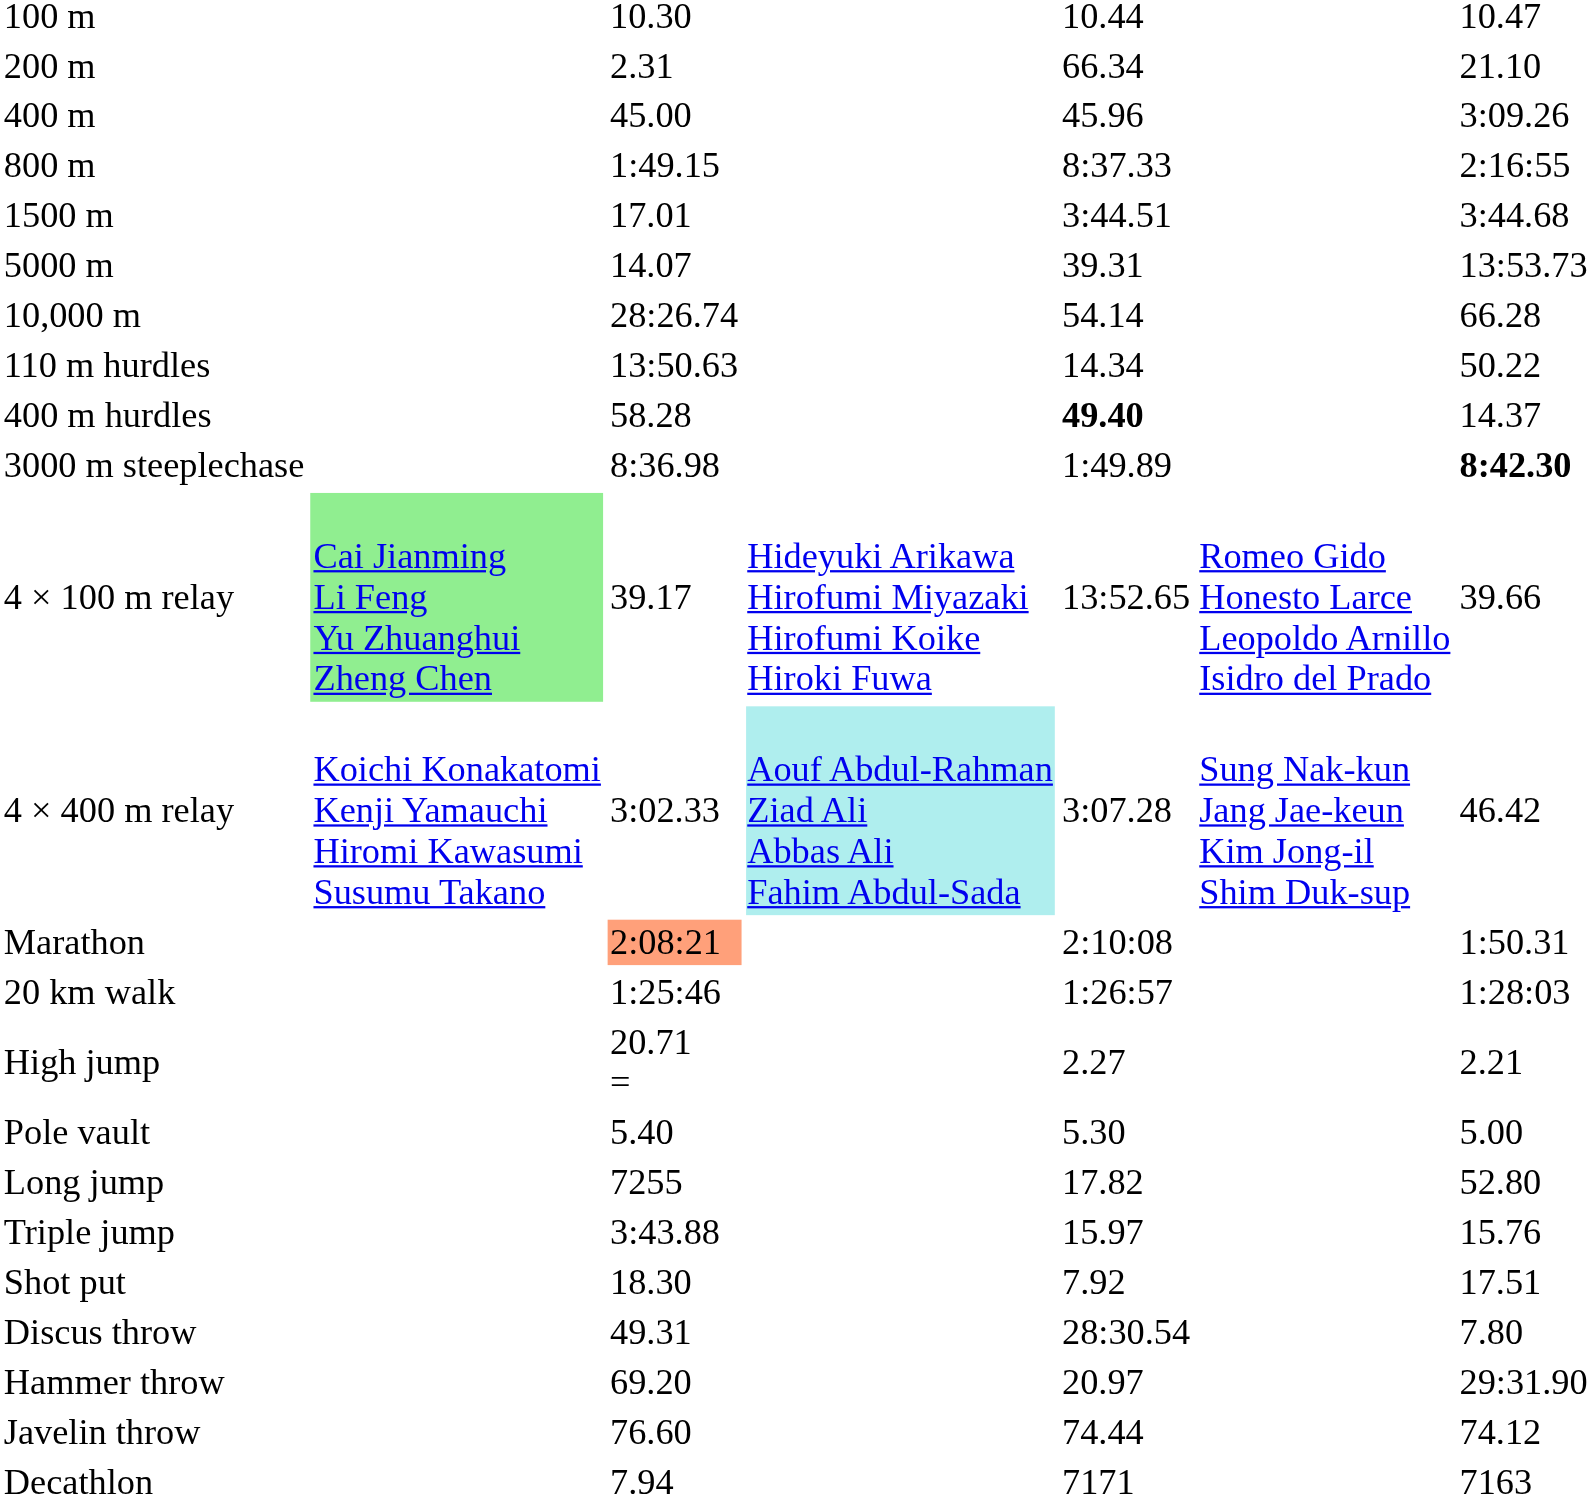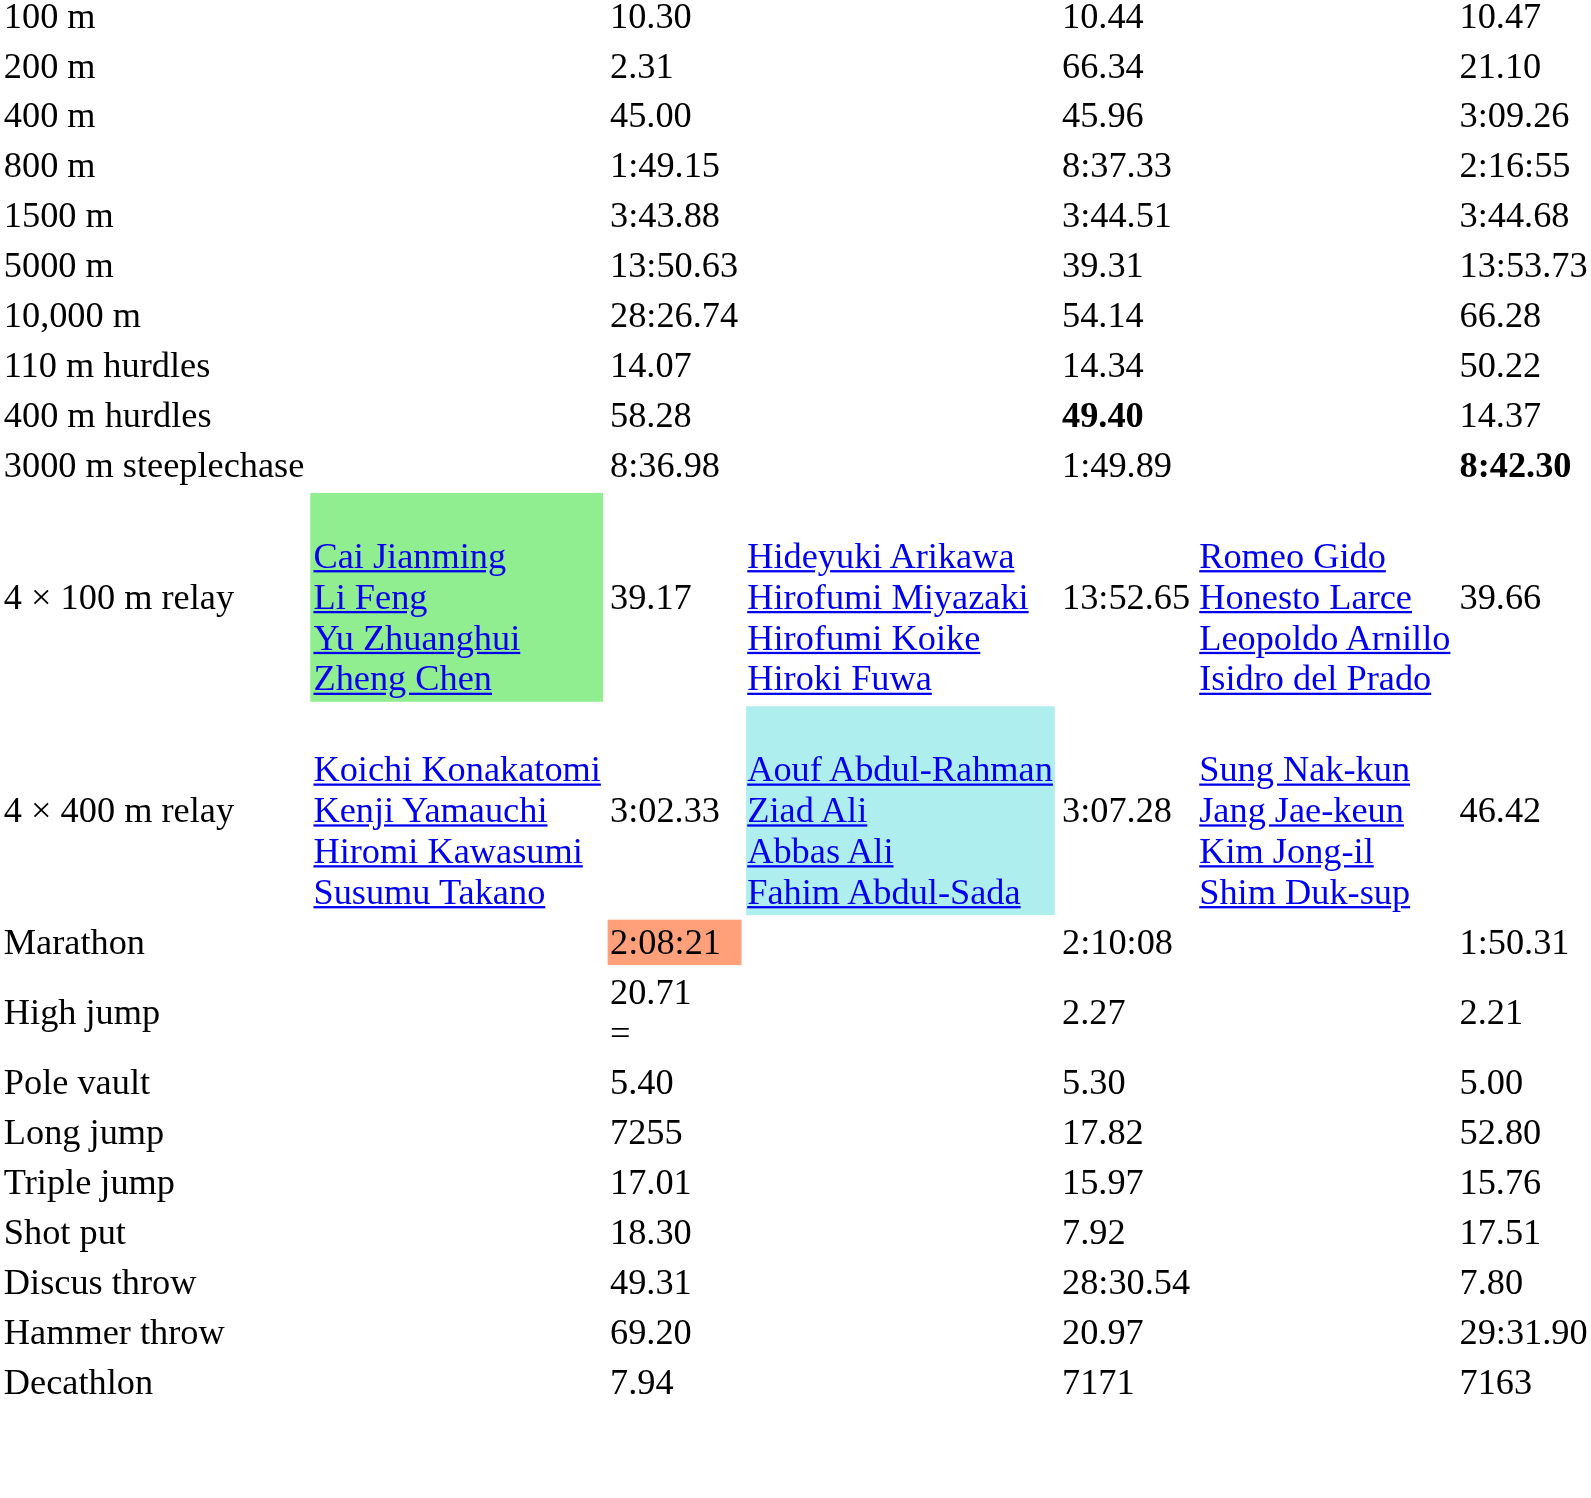1500 m | column 3: 17.01 -> 3:43.88
5000 m | column 3: 14.07 -> 13:50.63
110 m hurdles | column 3: 13:50.63 -> 14.07
- row: 20 km walk | 1:25:46 | 1:26:57 | 1:28:03
Triple jump | column 3: 3:43.88 -> 17.01
- row: Javelin throw | 76.60 | 74.44 | 74.12
